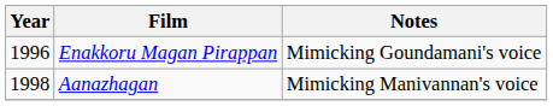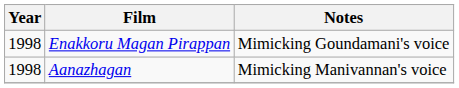Enakkoru Magan Pirappan | Year: 1996 -> 1998
